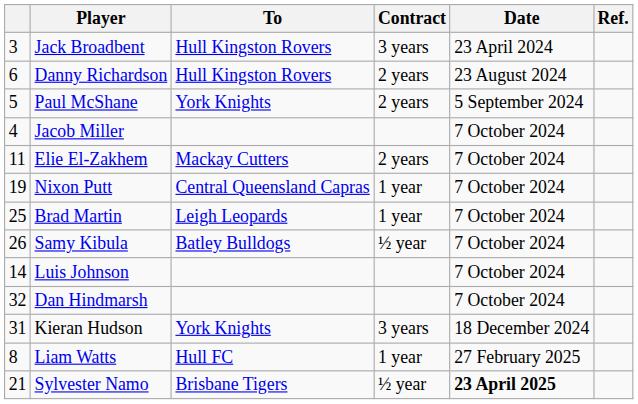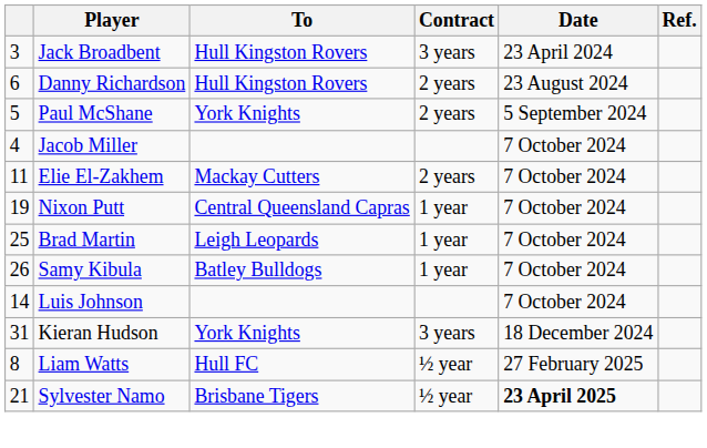Samy Kibula | Contract: ½ year -> 1 year
- row: 32 | Dan Hindmarsh | 7 October 2024
Liam Watts | Contract: 1 year -> ½ year
